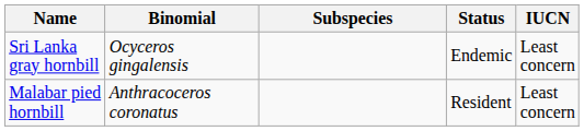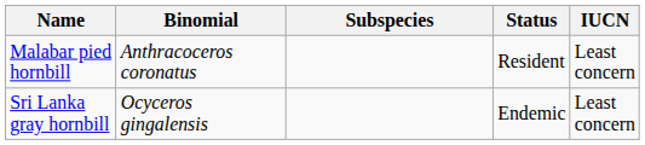rows swapped: Sri Lanka gray hornbill <-> Malabar pied hornbill
